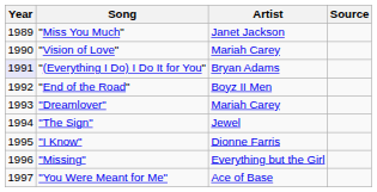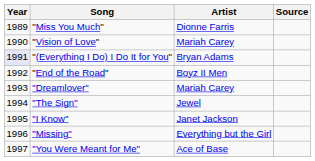"Miss You Much" | Artist: Janet Jackson -> Dionne Farris
"I Know" | Artist: Dionne Farris -> Janet Jackson
